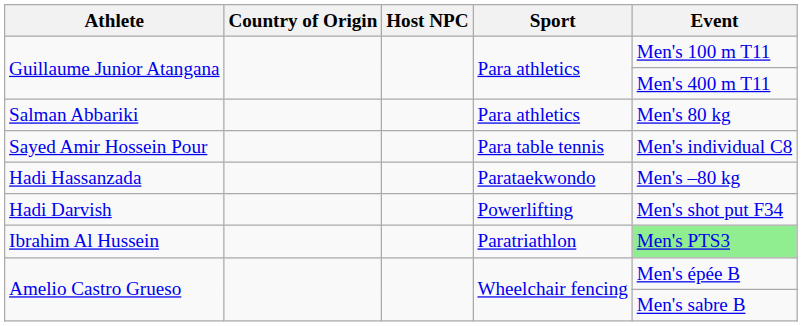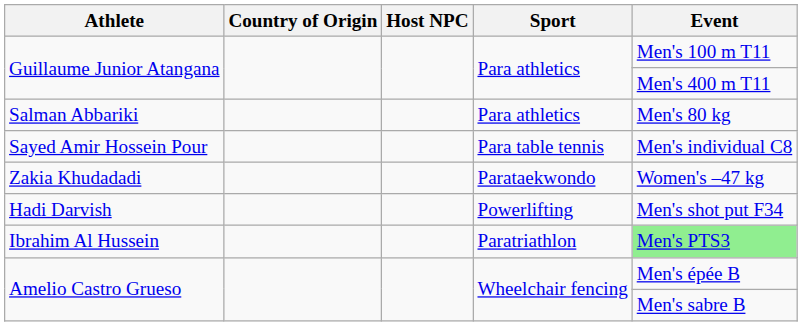- row: Hadi Hassanzada | Parataekwondo | Men's –80 kg
+ row: Zakia Khudadadi | Parataekwondo | Women's –47 kg
